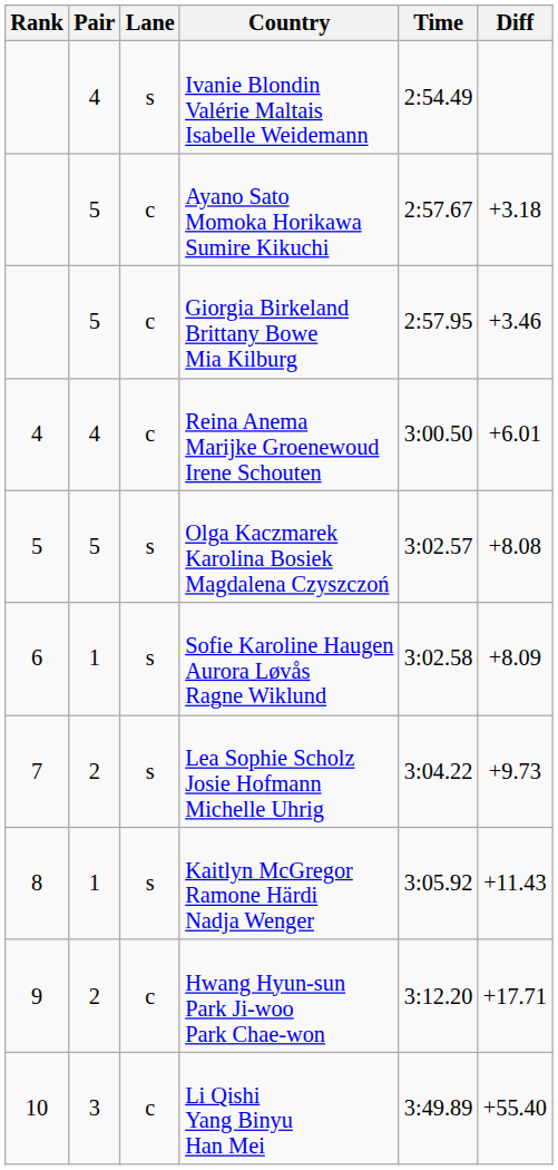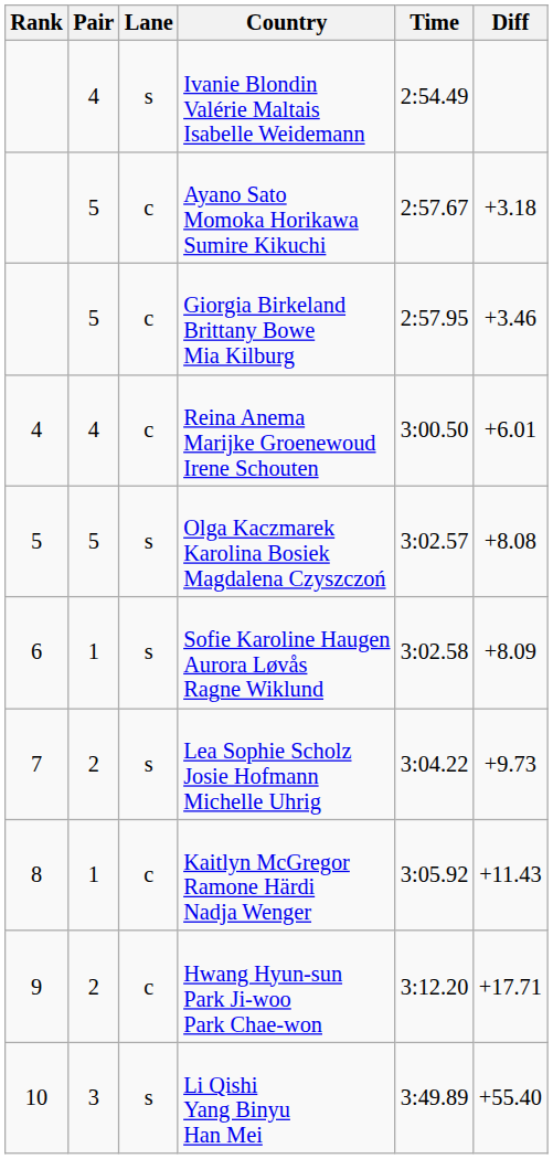Kaitlyn McGregor Ramone Härdi Nadja Wenger | Lane: s -> c
Li Qishi Yang Binyu Han Mei | Lane: c -> s
